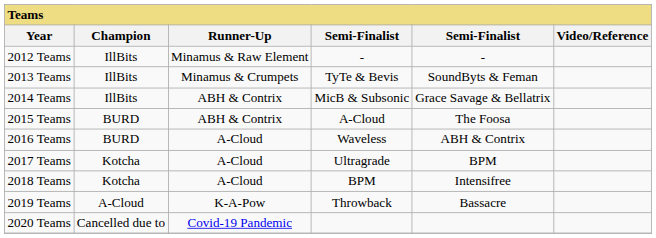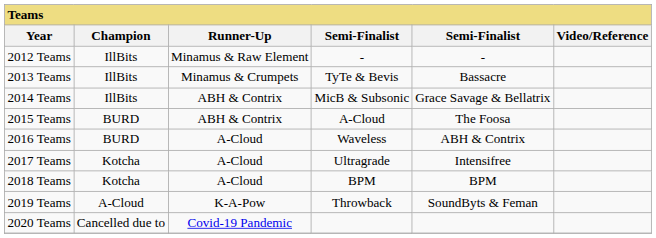2013 Teams | column 5: SoundByts & Feman -> Bassacre
2017 Teams | column 5: BPM -> Intensifree
2018 Teams | column 5: Intensifree -> BPM
2019 Teams | column 5: Bassacre -> SoundByts & Feman
